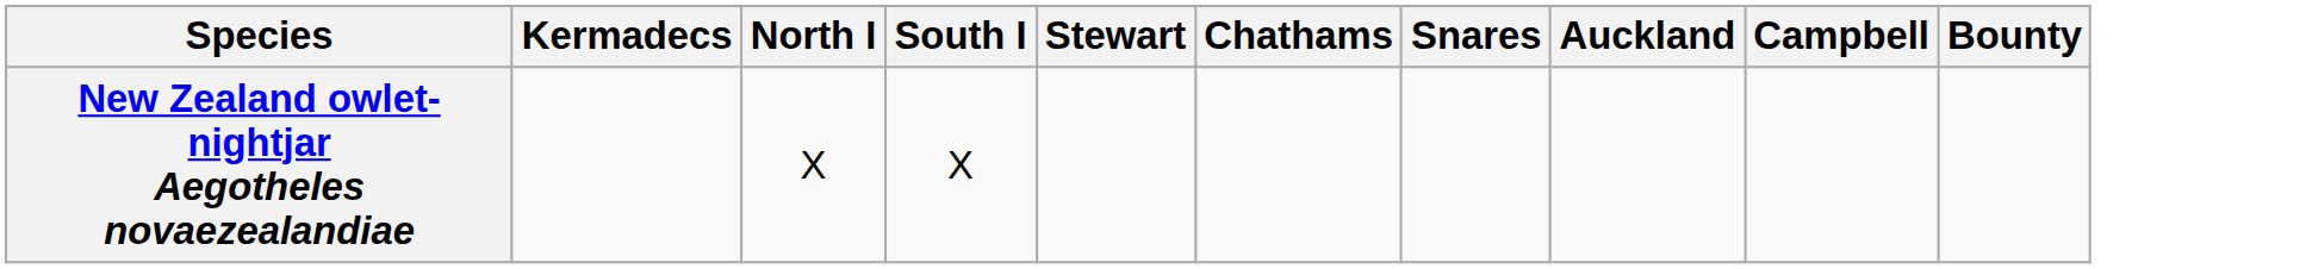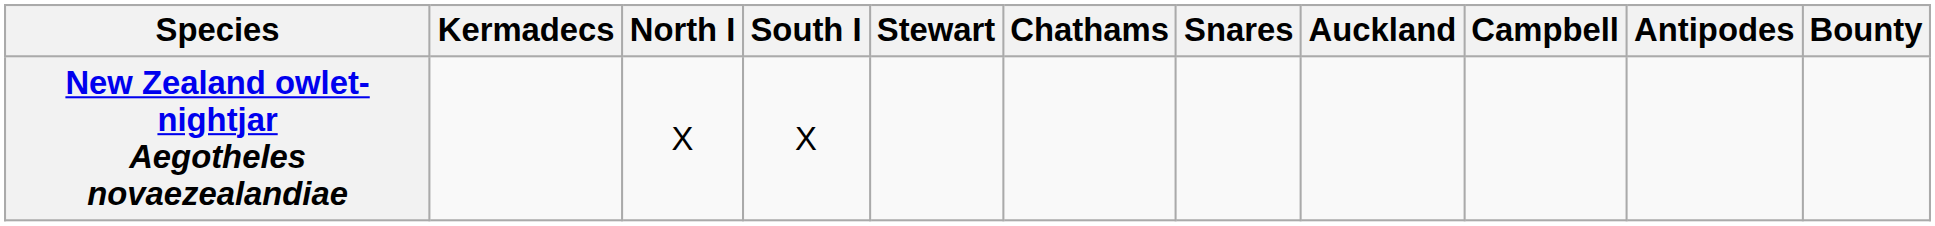+ column: Antipodes
